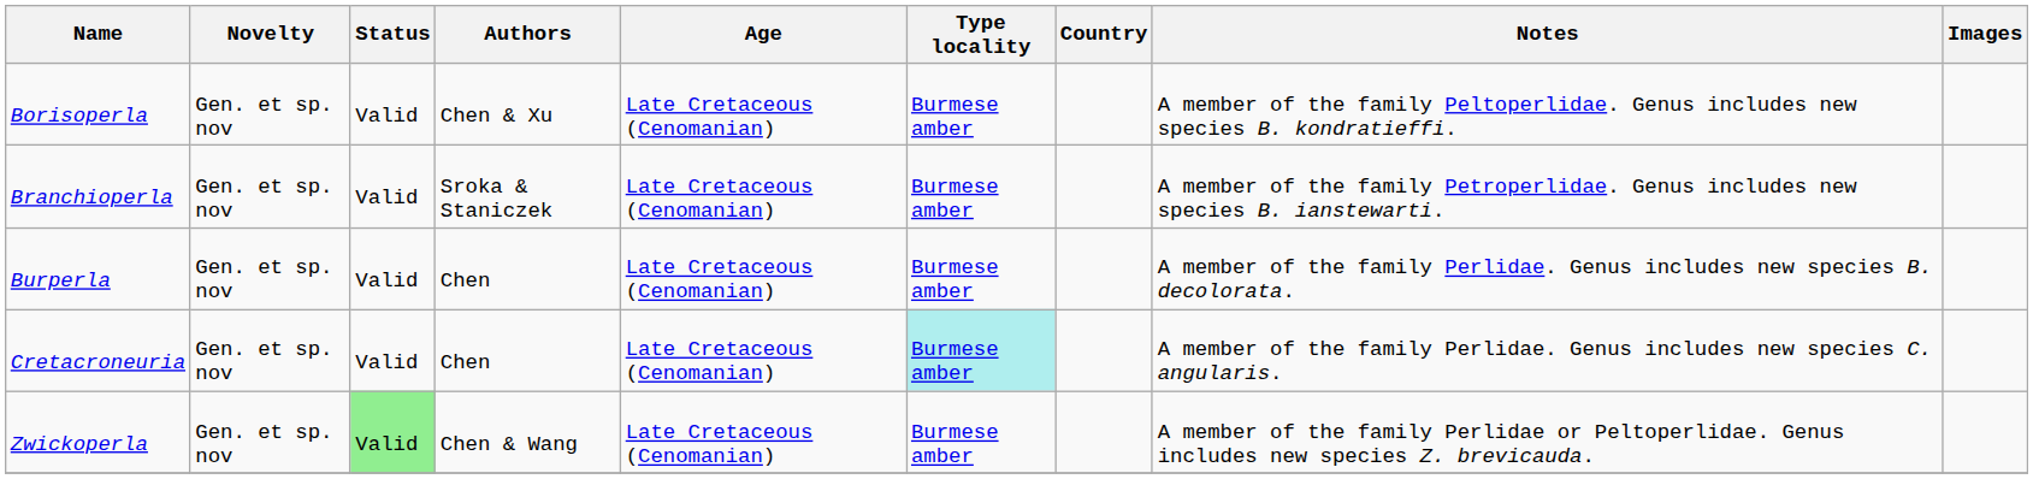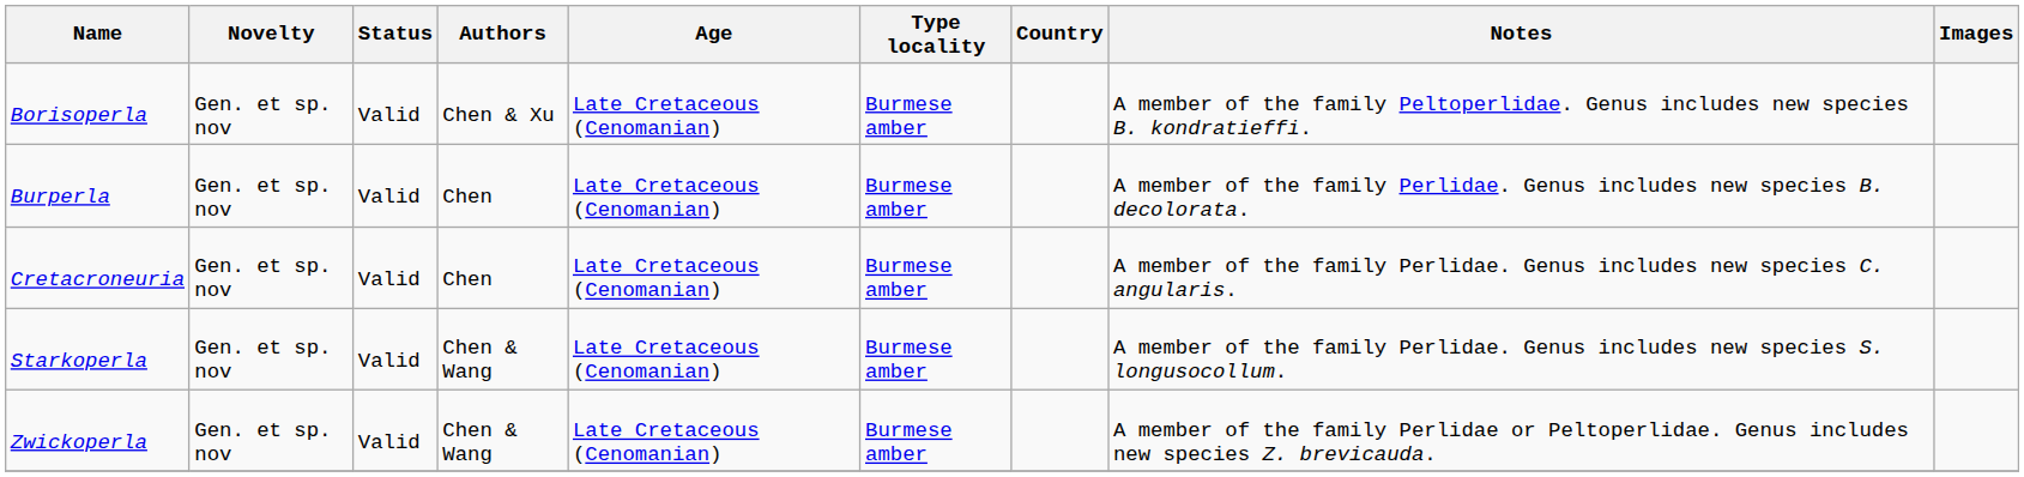- row: Branchioperla | Gen. et sp. nov | Valid | Sroka & Staniczek | Late Cretaceous (Cenomanian) | Burmese amber | A member of the family Petroperlidae. Genus includes new species B. ianstewarti.
Cretacroneuria | Type locality: paleturquoise background -> no background
+ row: Starkoperla | Gen. et sp. nov | Valid | Chen & Wang | Late Cretaceous (Cenomanian) | Burmese amber | A member of the family Perlidae. Genus includes new species S. longusocollum.
Zwickoperla | Status: lightgreen background -> no background
